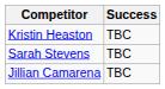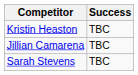rows swapped: Jillian Camarena <-> Sarah Stevens
